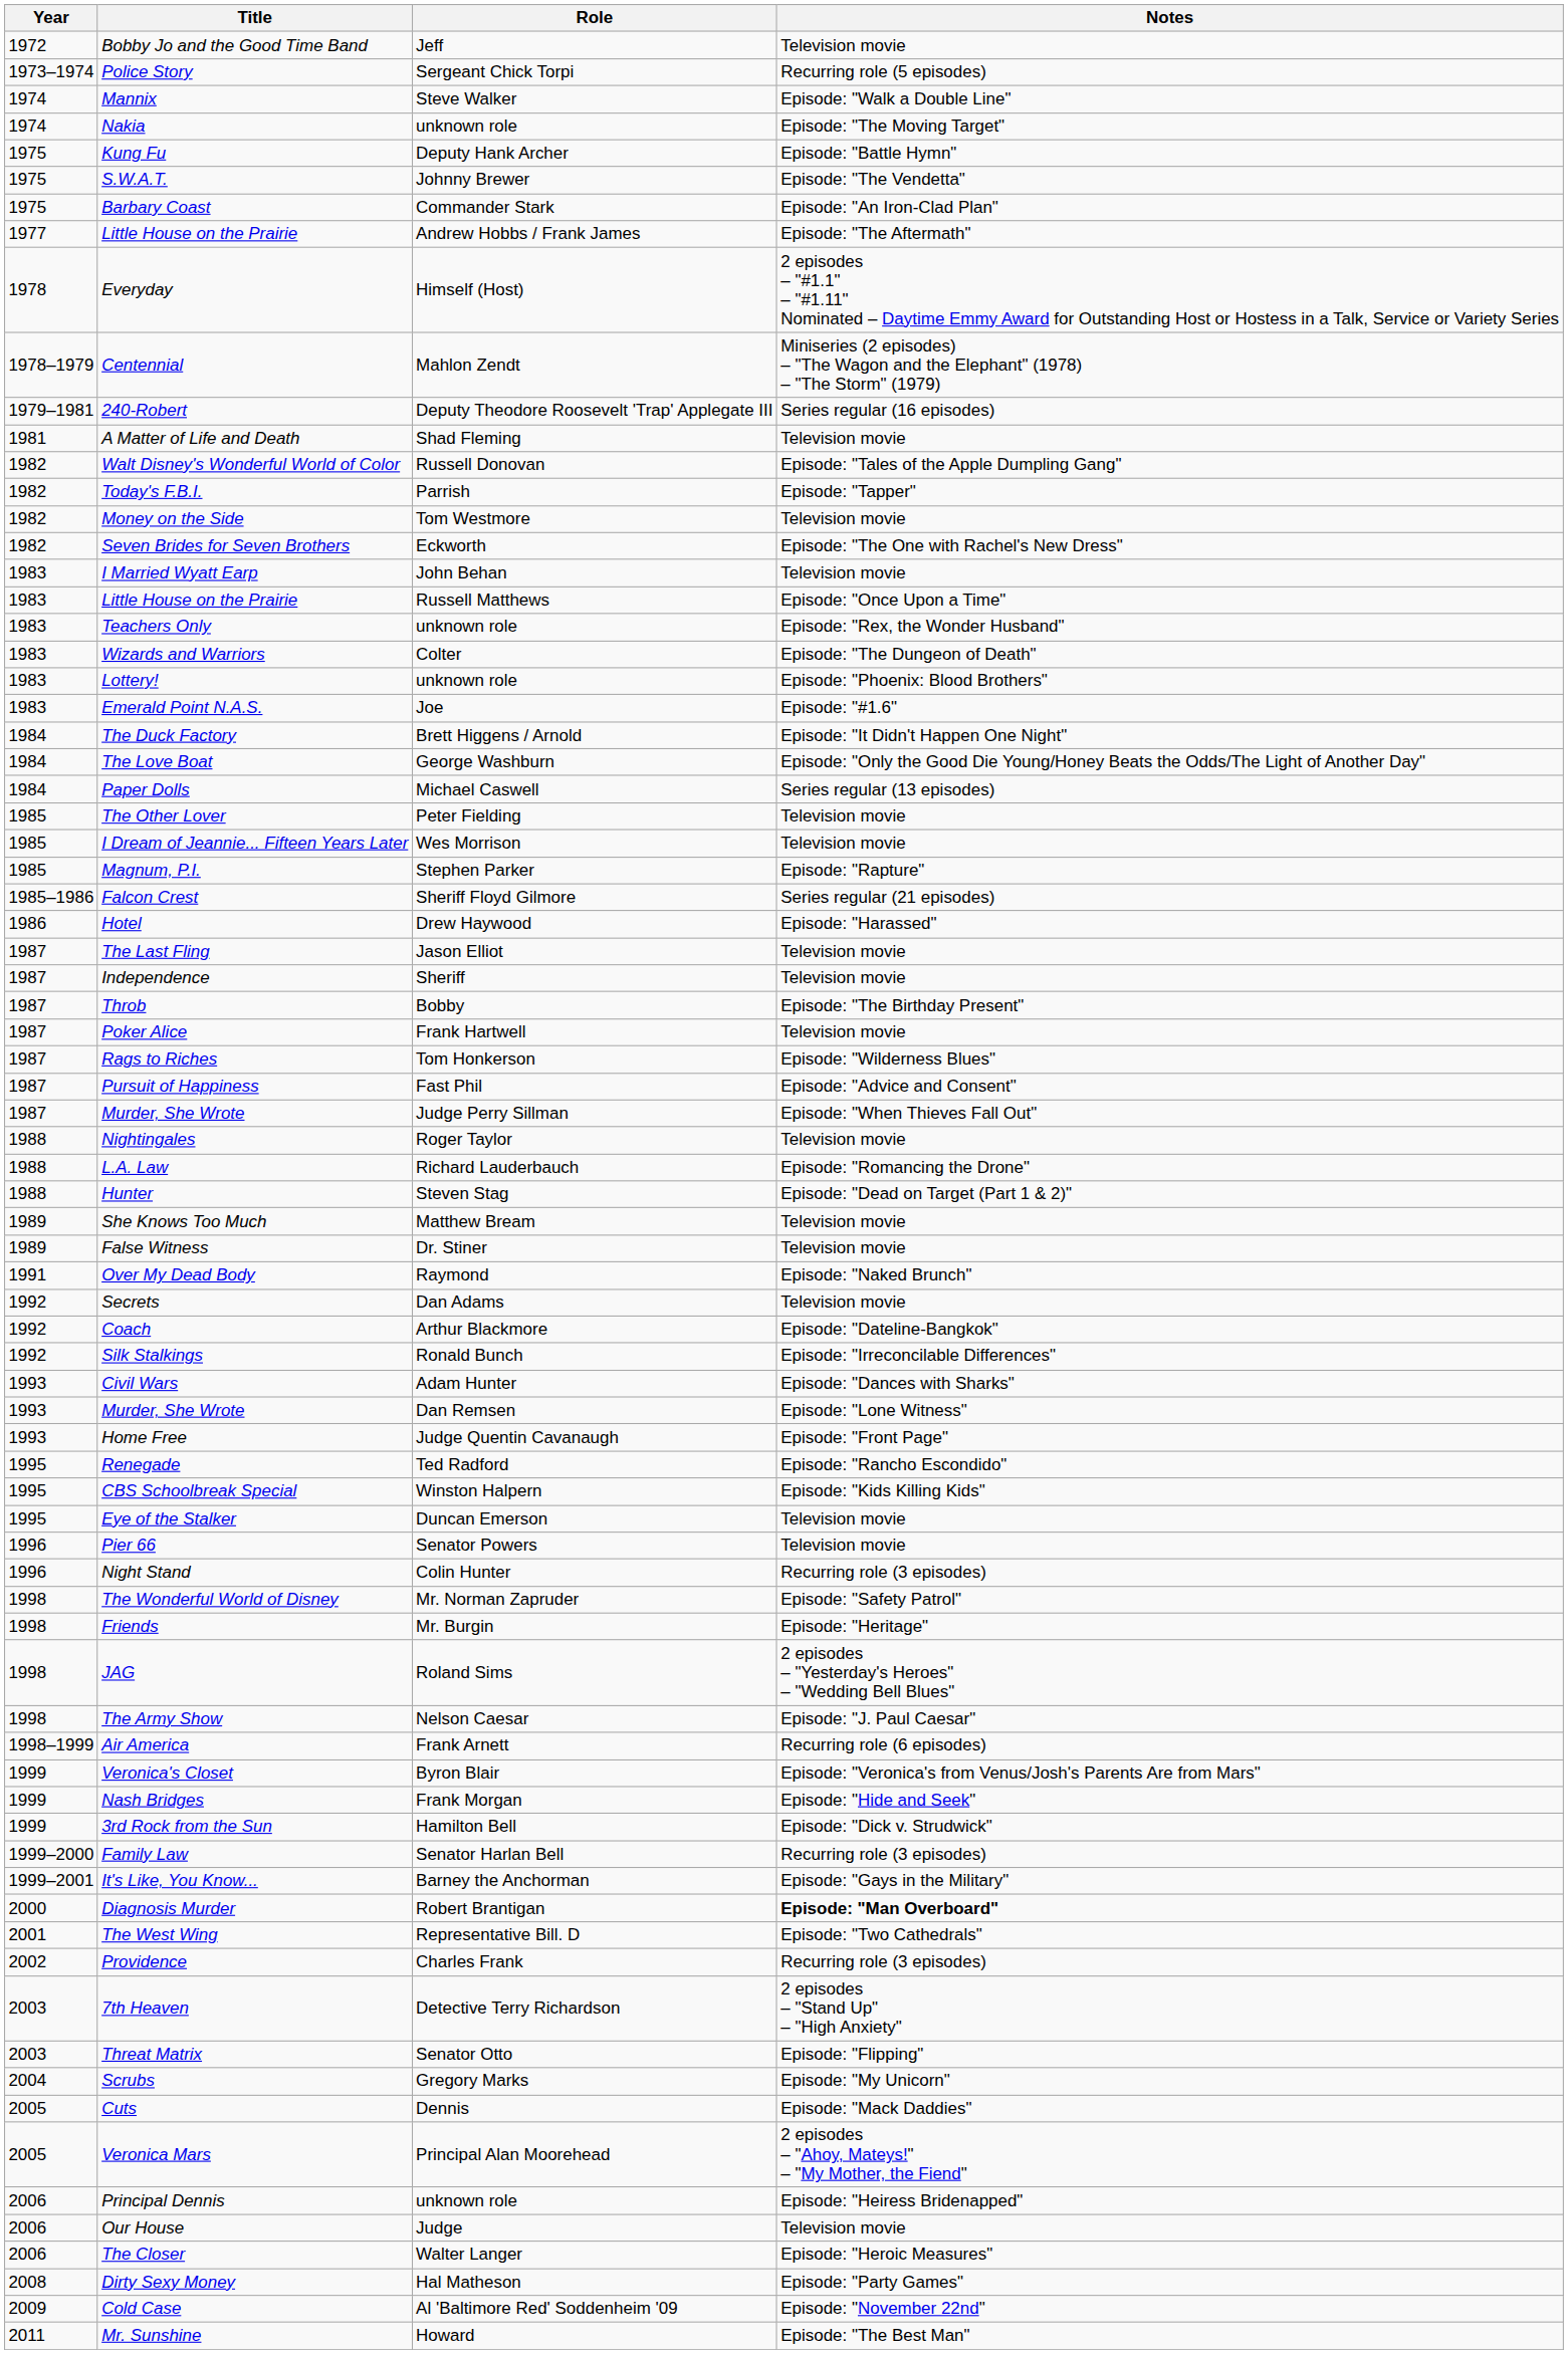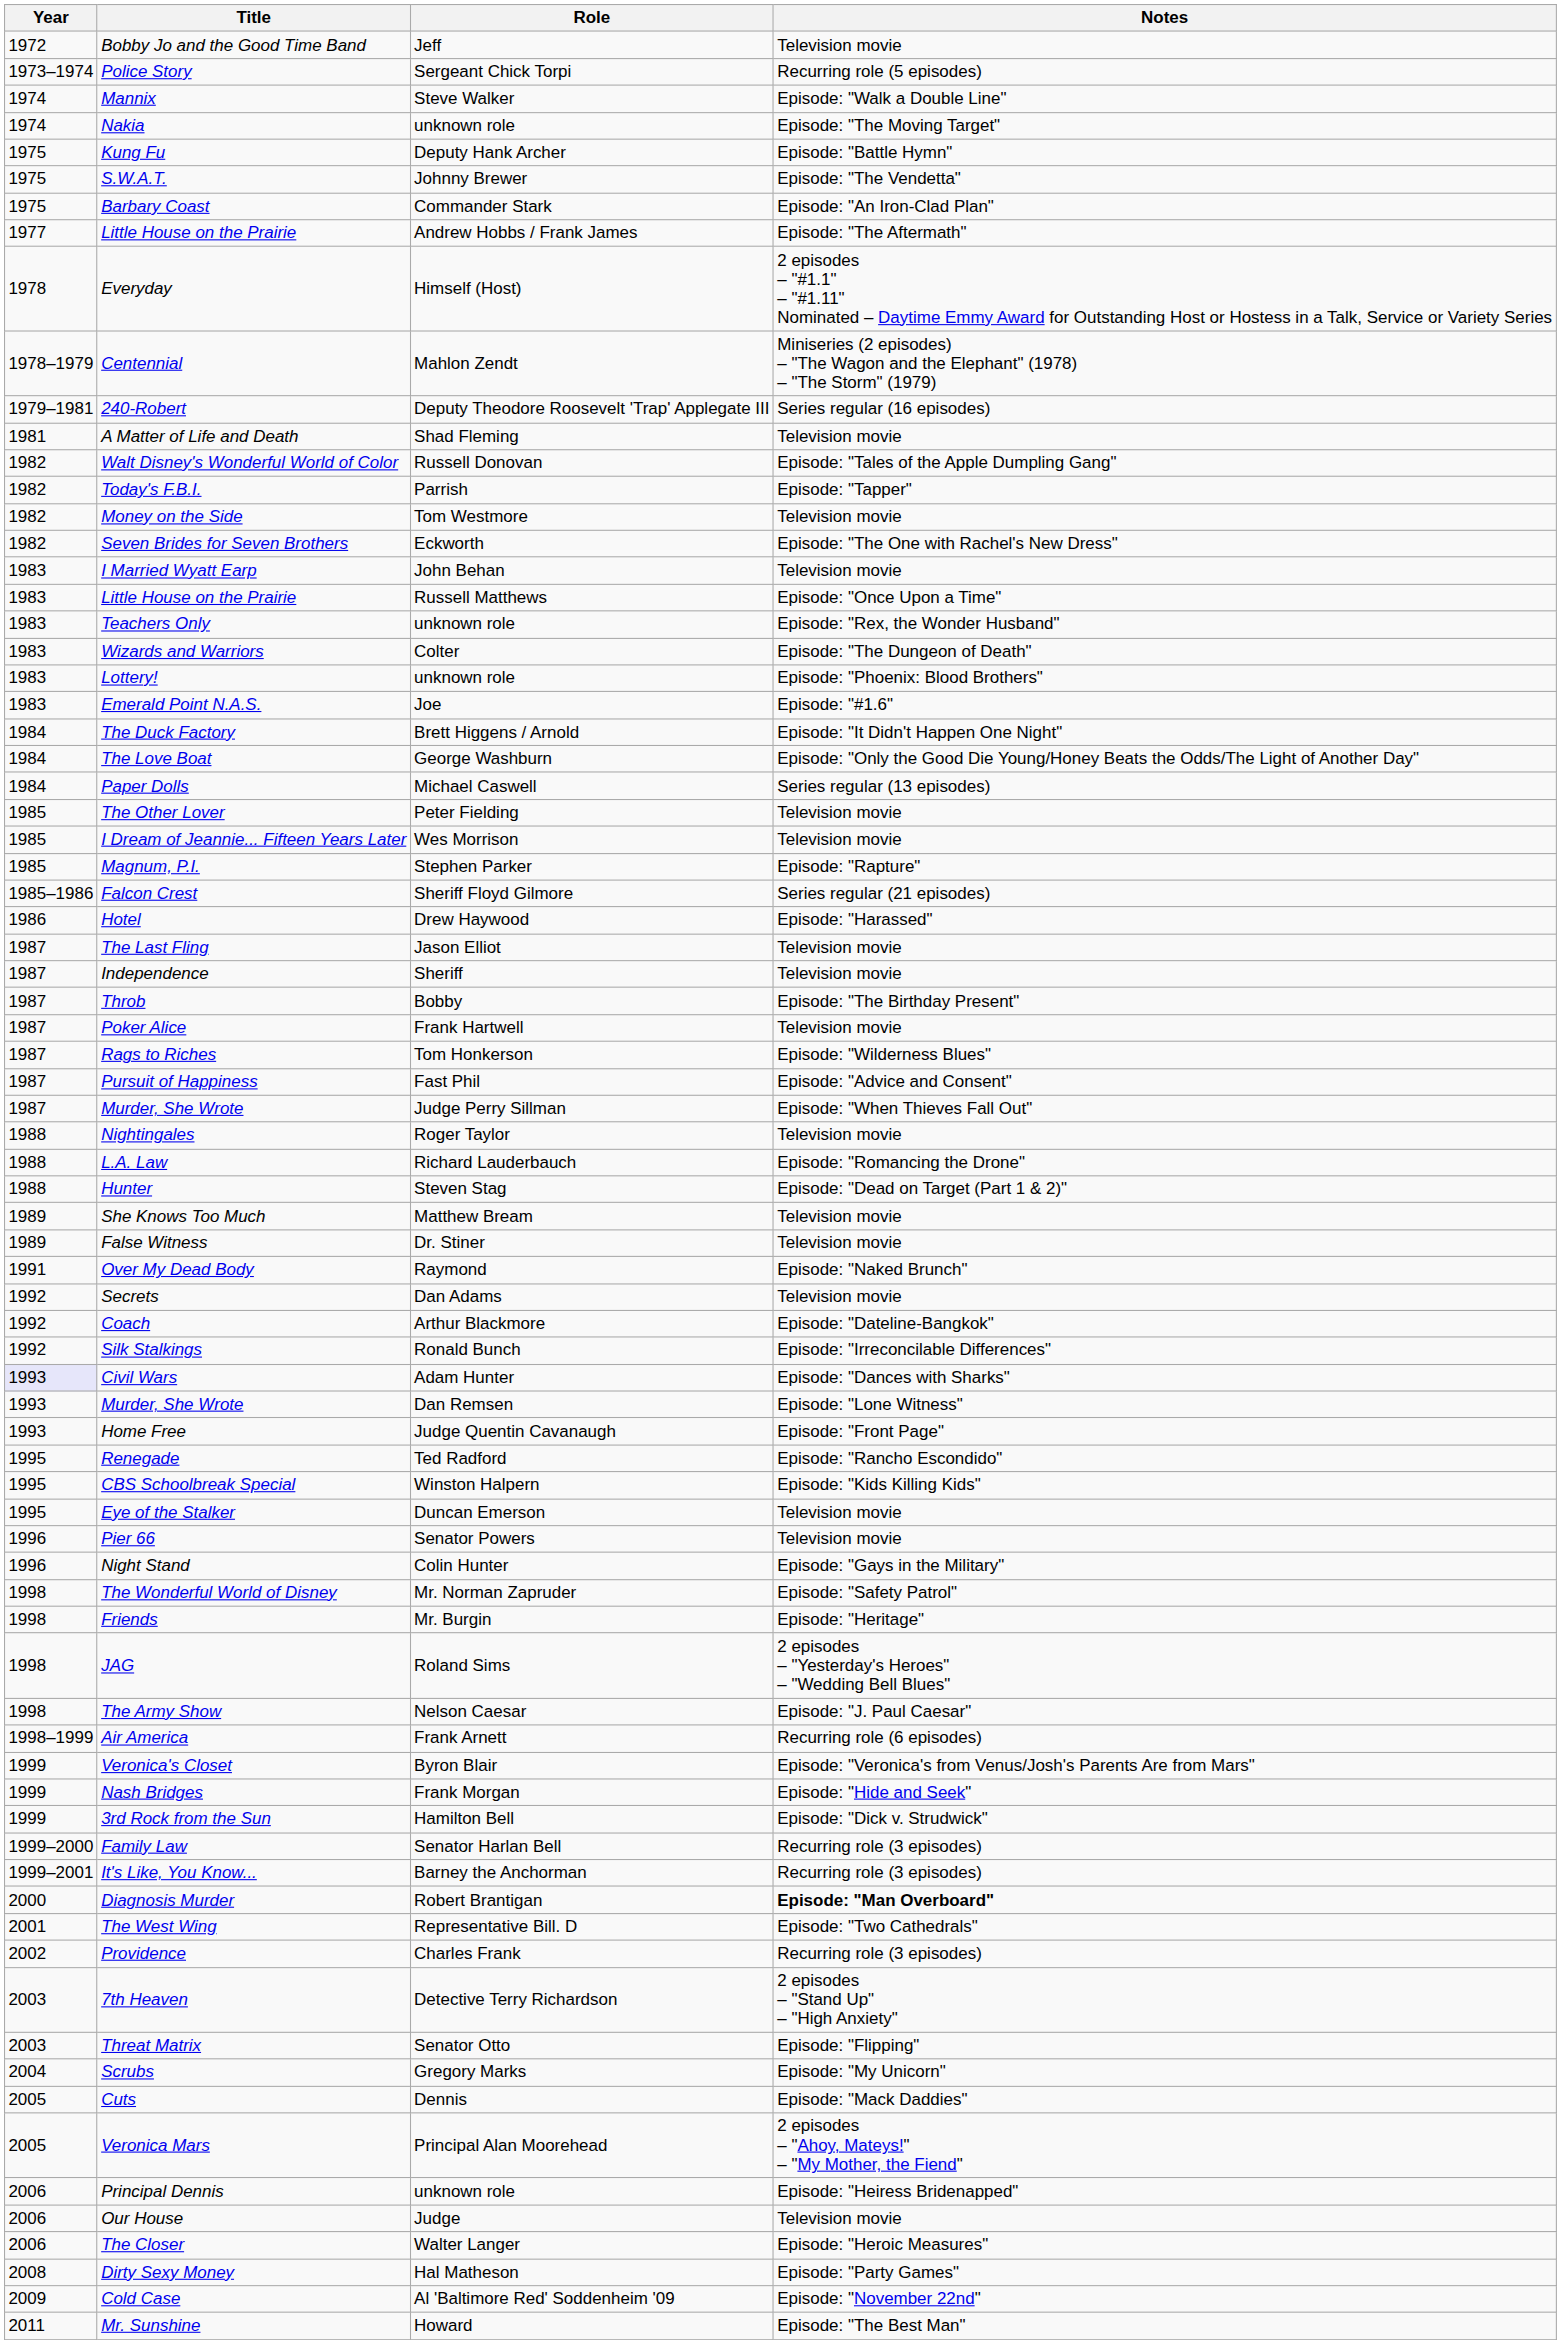Civil Wars | Year: no background -> lavender background
Night Stand | Notes: Recurring role (3 episodes) -> Episode: "Gays in the Military"
It's Like, You Know... | Notes: Episode: "Gays in the Military" -> Recurring role (3 episodes)
